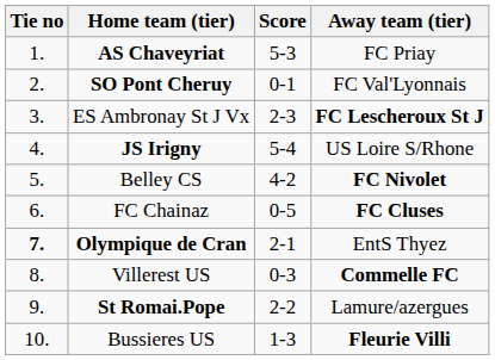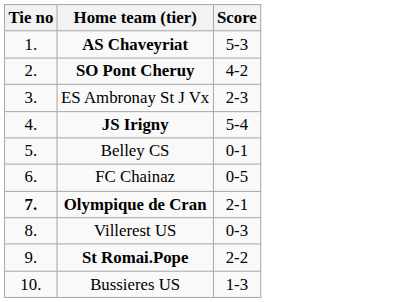- column: Away team (tier) | FC Priay | FC Val'Lyonnais | FC Lescheroux St J | US Loire S/Rhone | FC Nivolet | FC Cluses | EntS Thyez | Commelle FC | Lamure/azergues | Fleurie Villi
SO Pont Cheruy | Score: 0-1 -> 4-2
Belley CS | Score: 4-2 -> 0-1
